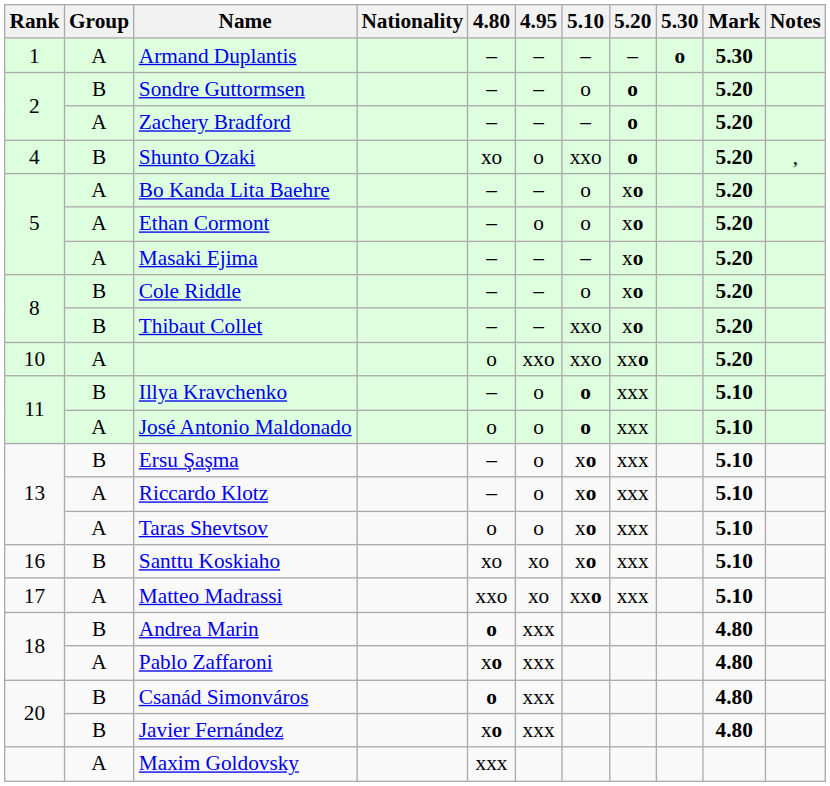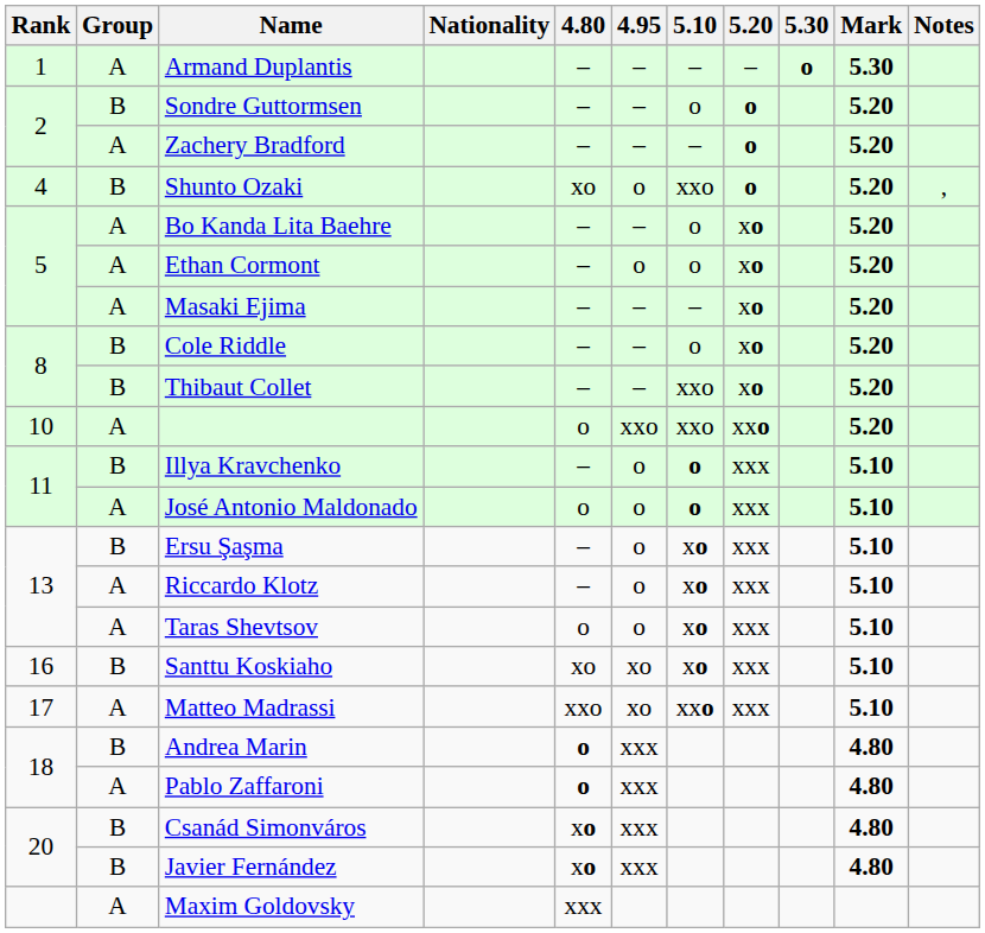Pablo Zaffaroni | 4.80: xo -> o
Csanád Simonváros | 4.80: o -> xo
